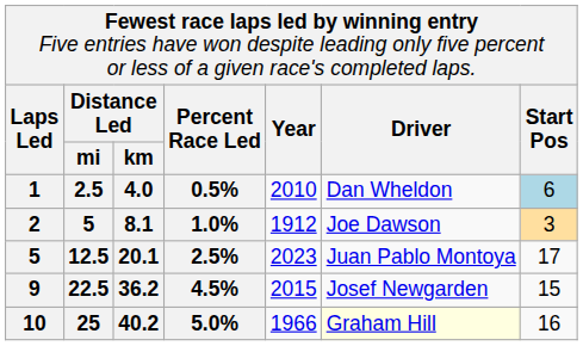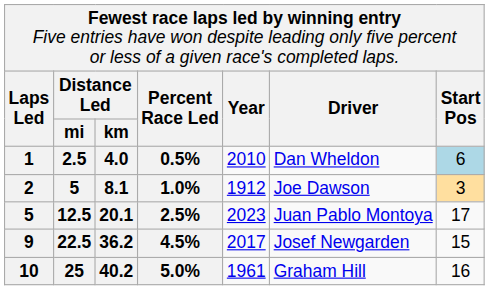22.5 | column 5: 2015 -> 2017
25 | column 5: 1966 -> 1961
25 | column 6: lightyellow background -> no background
